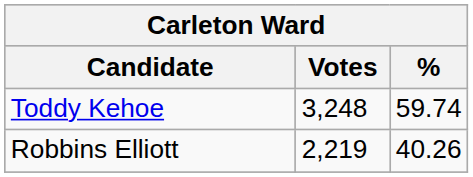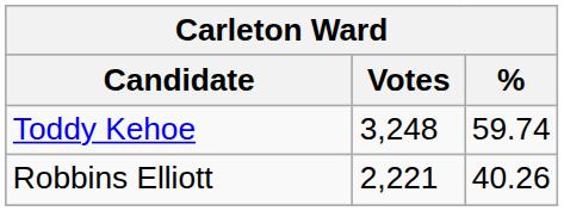Robbins Elliott | Votes: 2,219 -> 2,221
